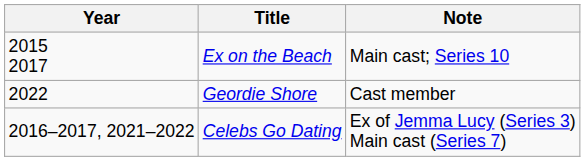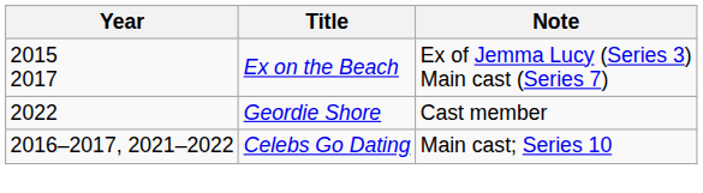Ex on the Beach | Note: Main cast; Series 10 -> Ex of Jemma Lucy (Series 3) Main cast (Series 7)
Celebs Go Dating | Note: Ex of Jemma Lucy (Series 3) Main cast (Series 7) -> Main cast; Series 10
